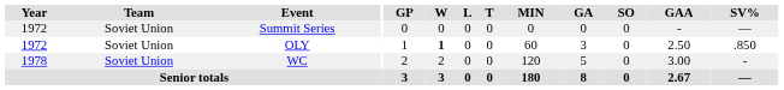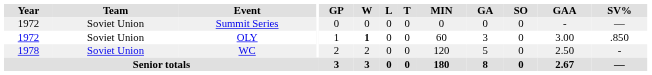OLY | GAA: 2.50 -> 3.00
WC | GAA: 3.00 -> 2.50
